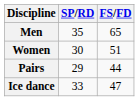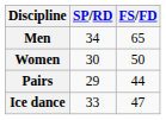Men | SP/RD: 35 -> 34
Women | FS/FD: 51 -> 50
